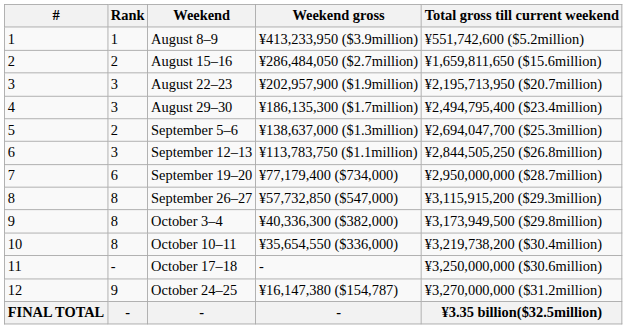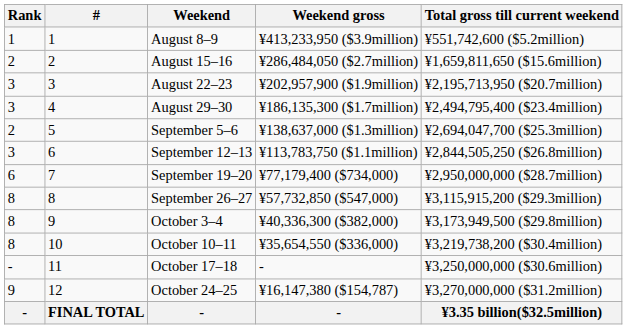columns swapped: # <-> Rank
